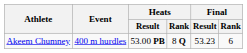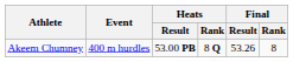Akeem Chumney | Final / Result: 53.23 -> 53.26
Akeem Chumney | Final / Rank: 6 -> 8
